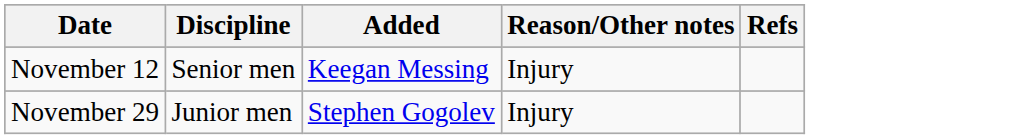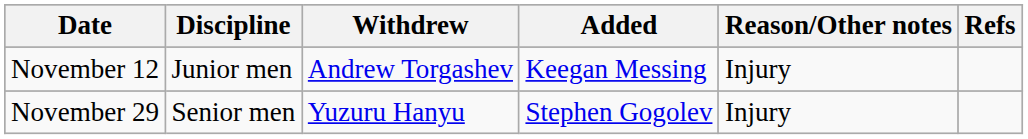+ column: Withdrew | Andrew Torgashev | Yuzuru Hanyu
November 12 | Discipline: Senior men -> Junior men
November 29 | Discipline: Junior men -> Senior men
